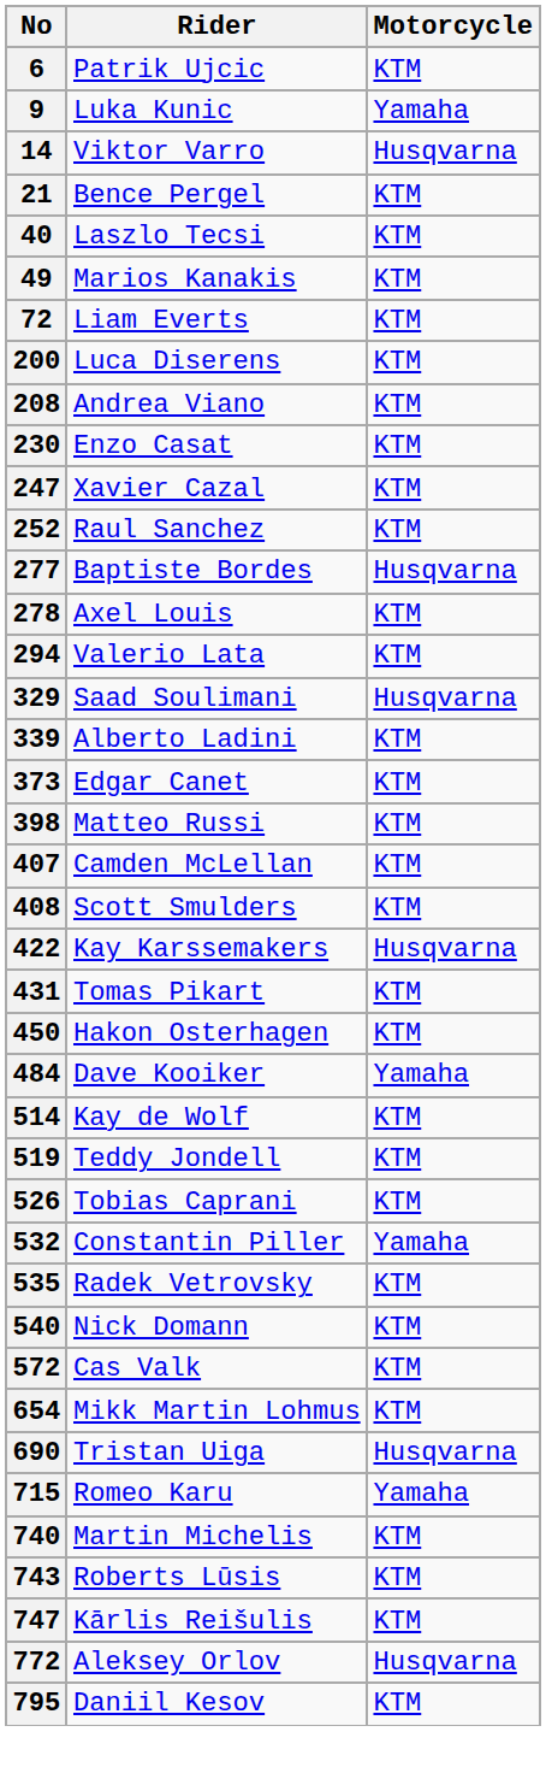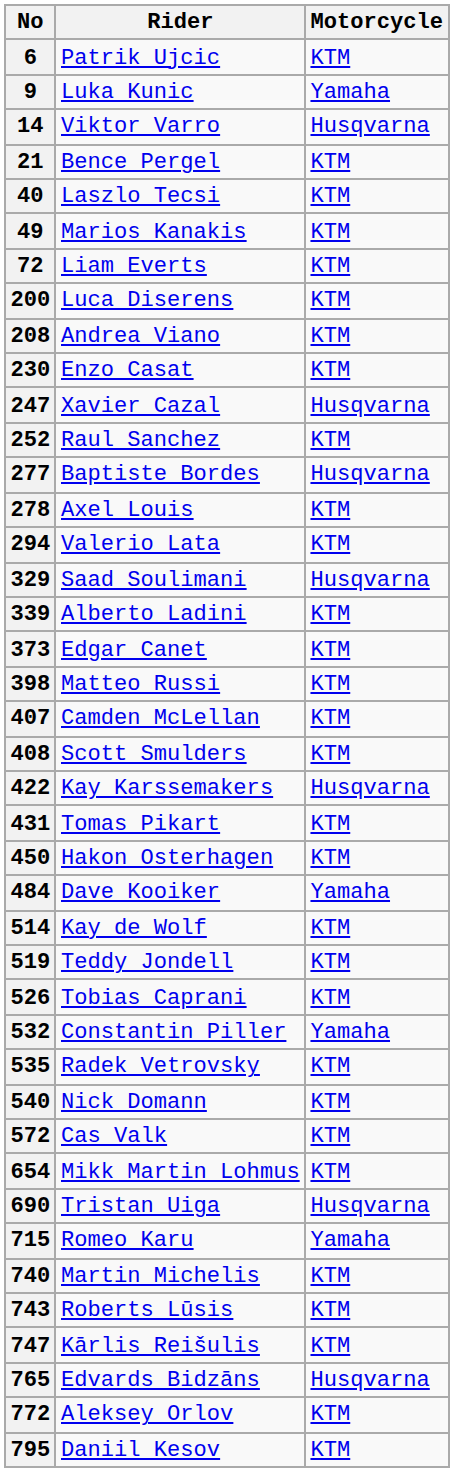247 | Motorcycle: KTM -> Husqvarna
+ row: 765 | Edvards Bidzāns | Husqvarna
772 | Motorcycle: Husqvarna -> KTM
